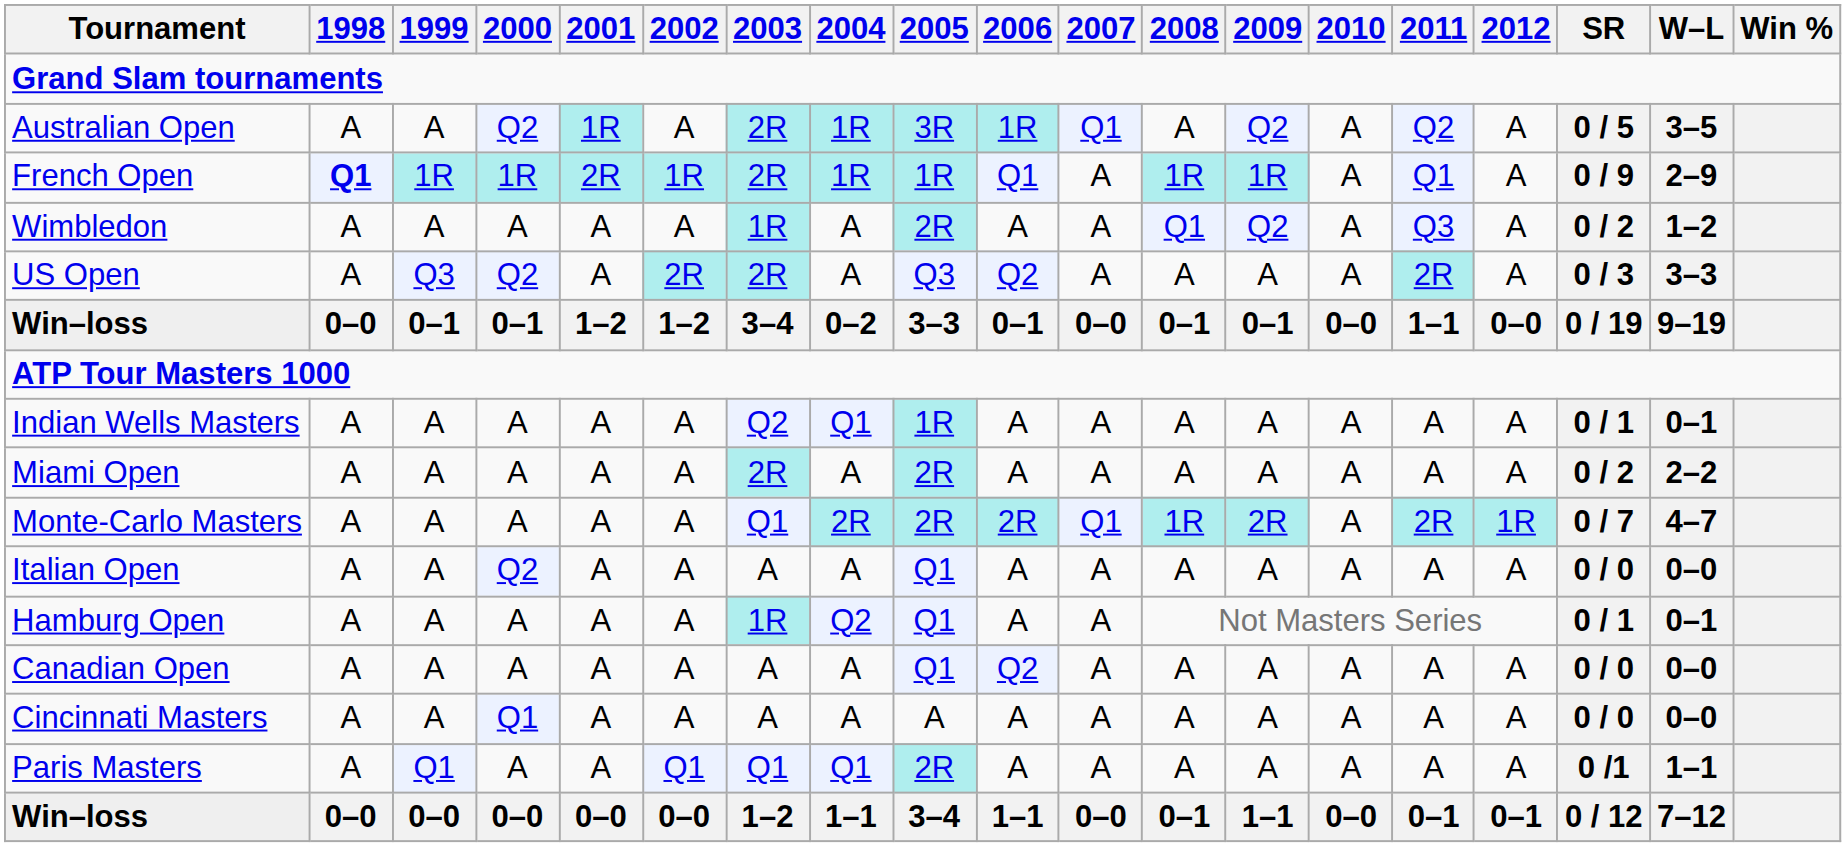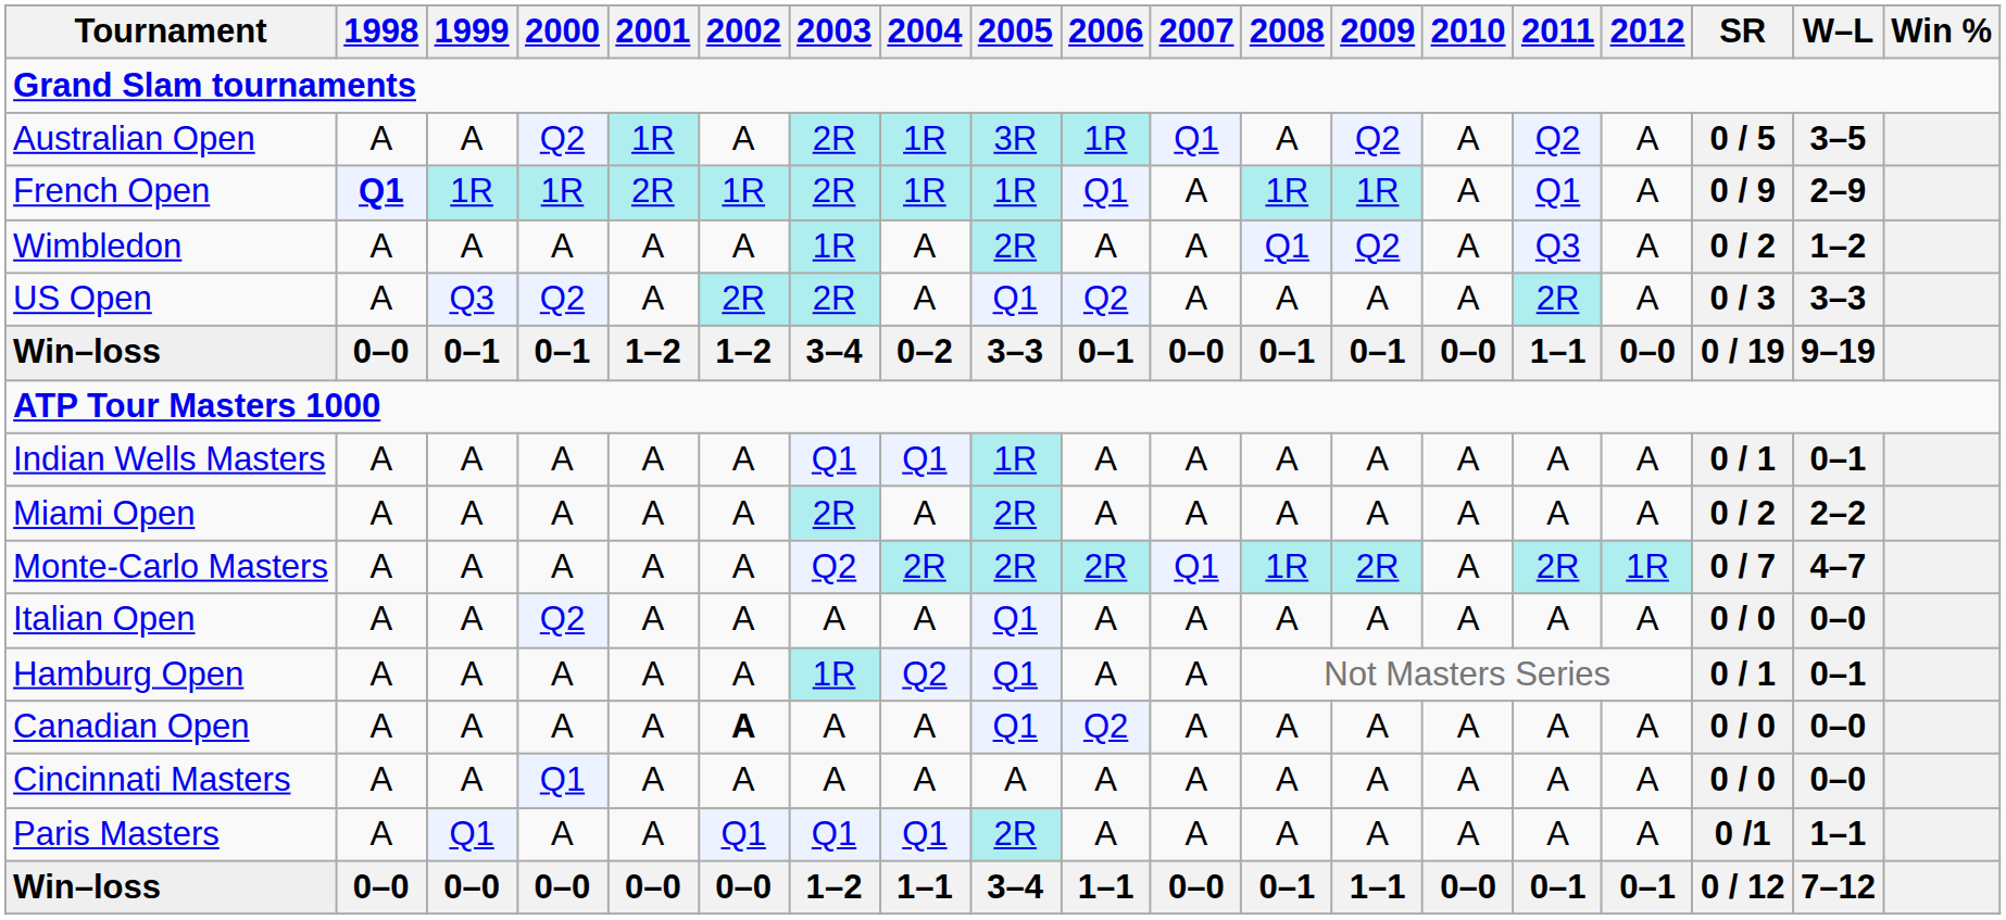US Open | 2005: Q3 -> Q1
Indian Wells Masters | 2003: Q2 -> Q1
Monte-Carlo Masters | 2003: Q1 -> Q2
Canadian Open | 2002: normal -> bold
